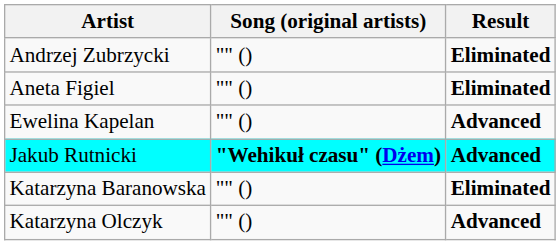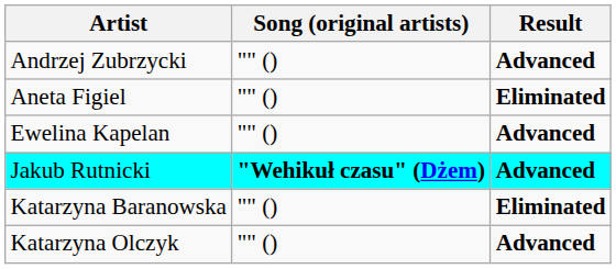Andrzej Zubrzycki | Result: Eliminated -> Advanced
